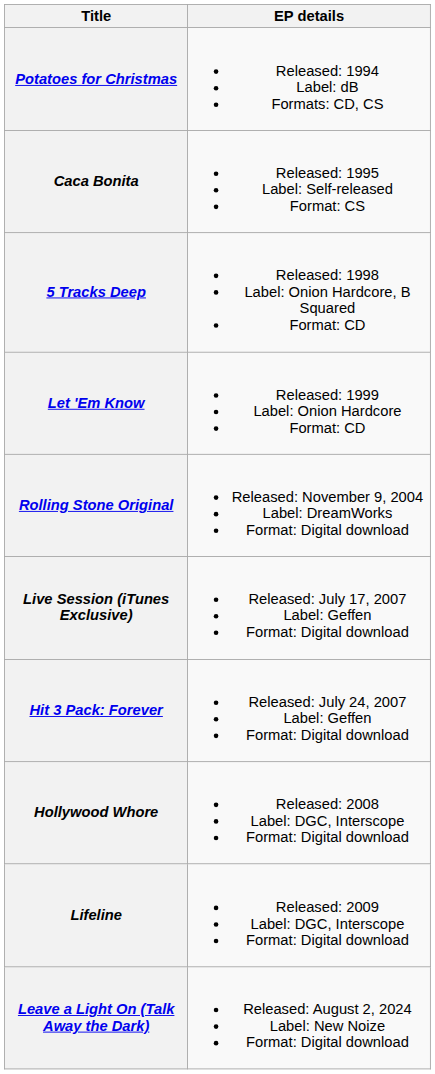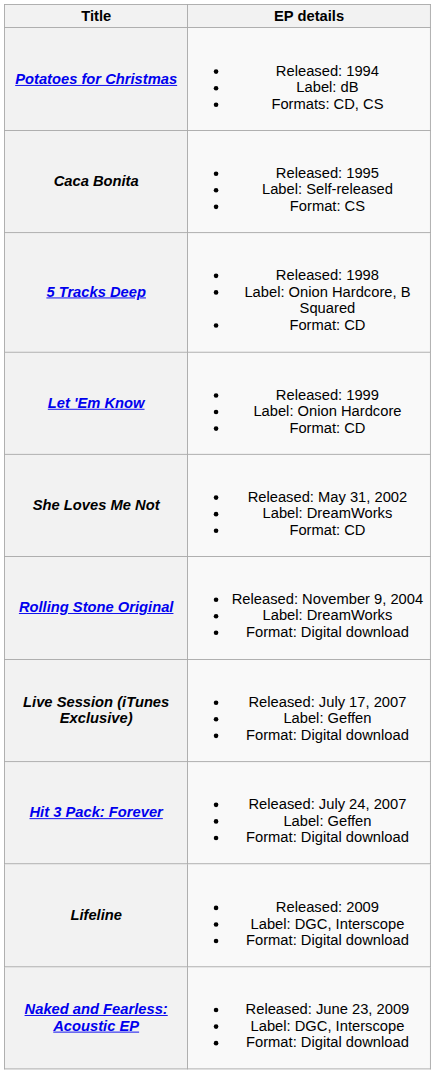+ row: She Loves Me Not | Released: May 31, 2002 Label: DreamWorks Format: CD
- row: Hollywood Whore | Released: 2008 Label: DGC, Interscope Format: Digital download
+ row: Naked and Fearless: Acoustic EP | Released: June 23, 2009 Label: DGC, Interscope Format: Digital download
- row: Leave a Light On (Talk Away the Dark) | Released: August 2, 2024 Label: New Noize Format: Digital download
